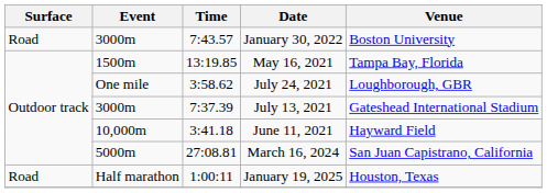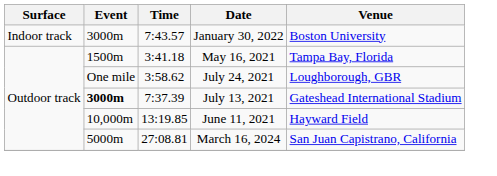January 30, 2022 | Surface: Road -> Indoor track
May 16, 2021 | Time: 13:19.85 -> 3:41.18
July 13, 2021 | Event: normal -> bold
June 11, 2021 | Time: 3:41.18 -> 13:19.85
- row: Road | Half marathon | 1:00:11 | January 19, 2025 | Houston, Texas
